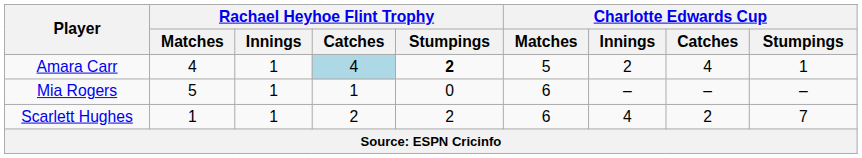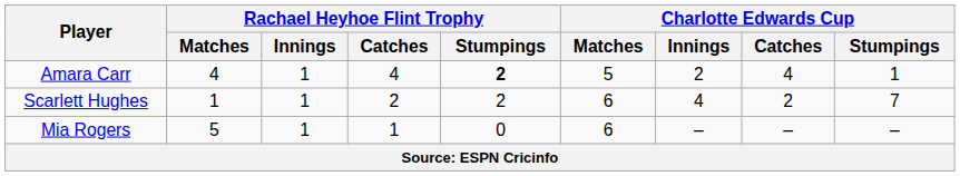Amara Carr | Rachael Heyhoe Flint Trophy / Catches: lightblue background -> no background
rows swapped: Scarlett Hughes <-> Mia Rogers
